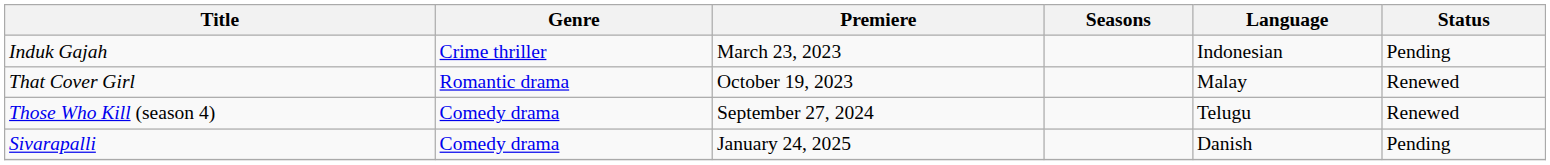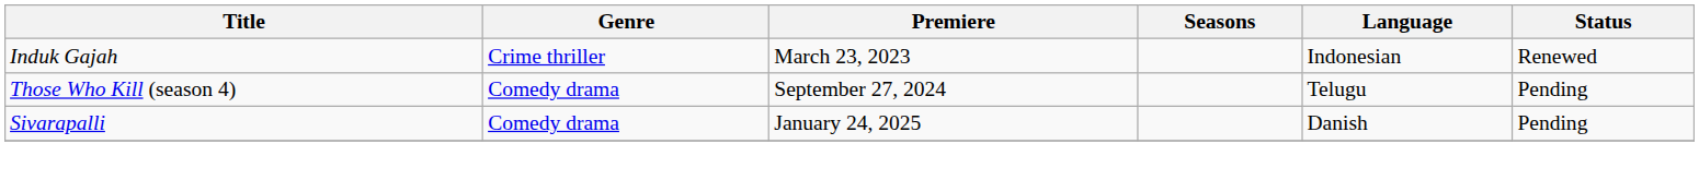Induk Gajah | Status: Pending -> Renewed
- row: That Cover Girl | Romantic drama | October 19, 2023 | Malay | Renewed
Those Who Kill (season 4) | Status: Renewed -> Pending
